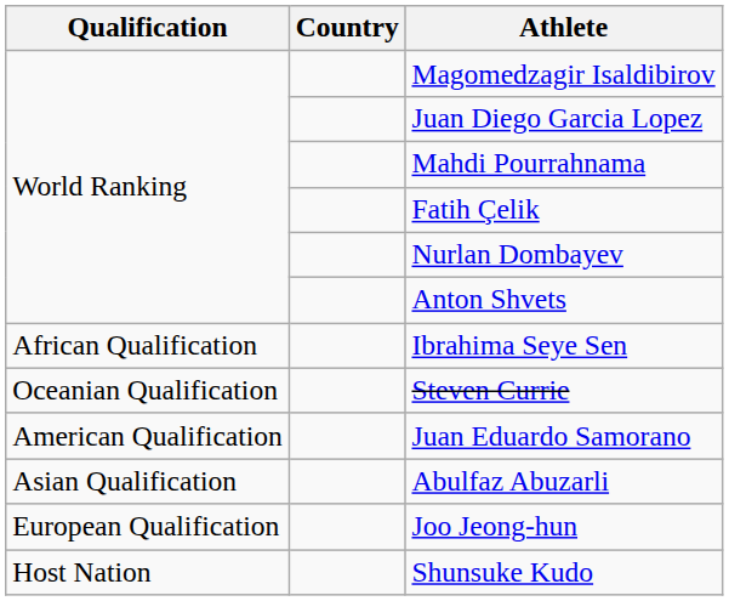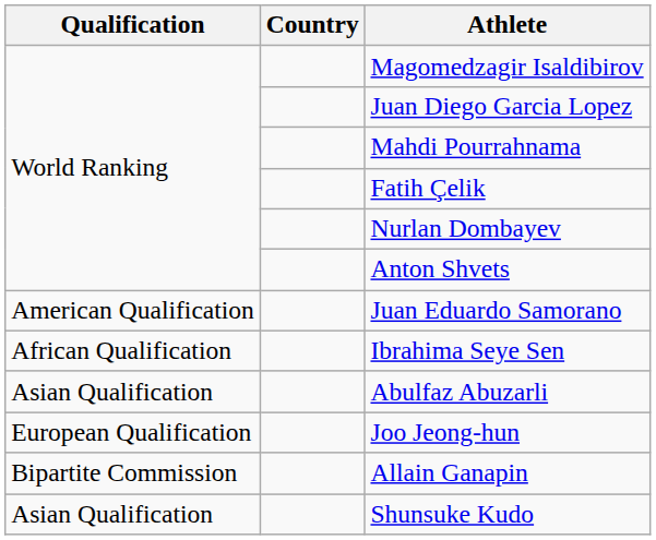rows swapped: Ibrahima Seye Sen <-> Juan Eduardo Samorano
- row: Oceanian Qualification | Steven Currie
+ row: Bipartite Commission | Allain Ganapin
Shunsuke Kudo | Qualification: Host Nation -> Asian Qualification
